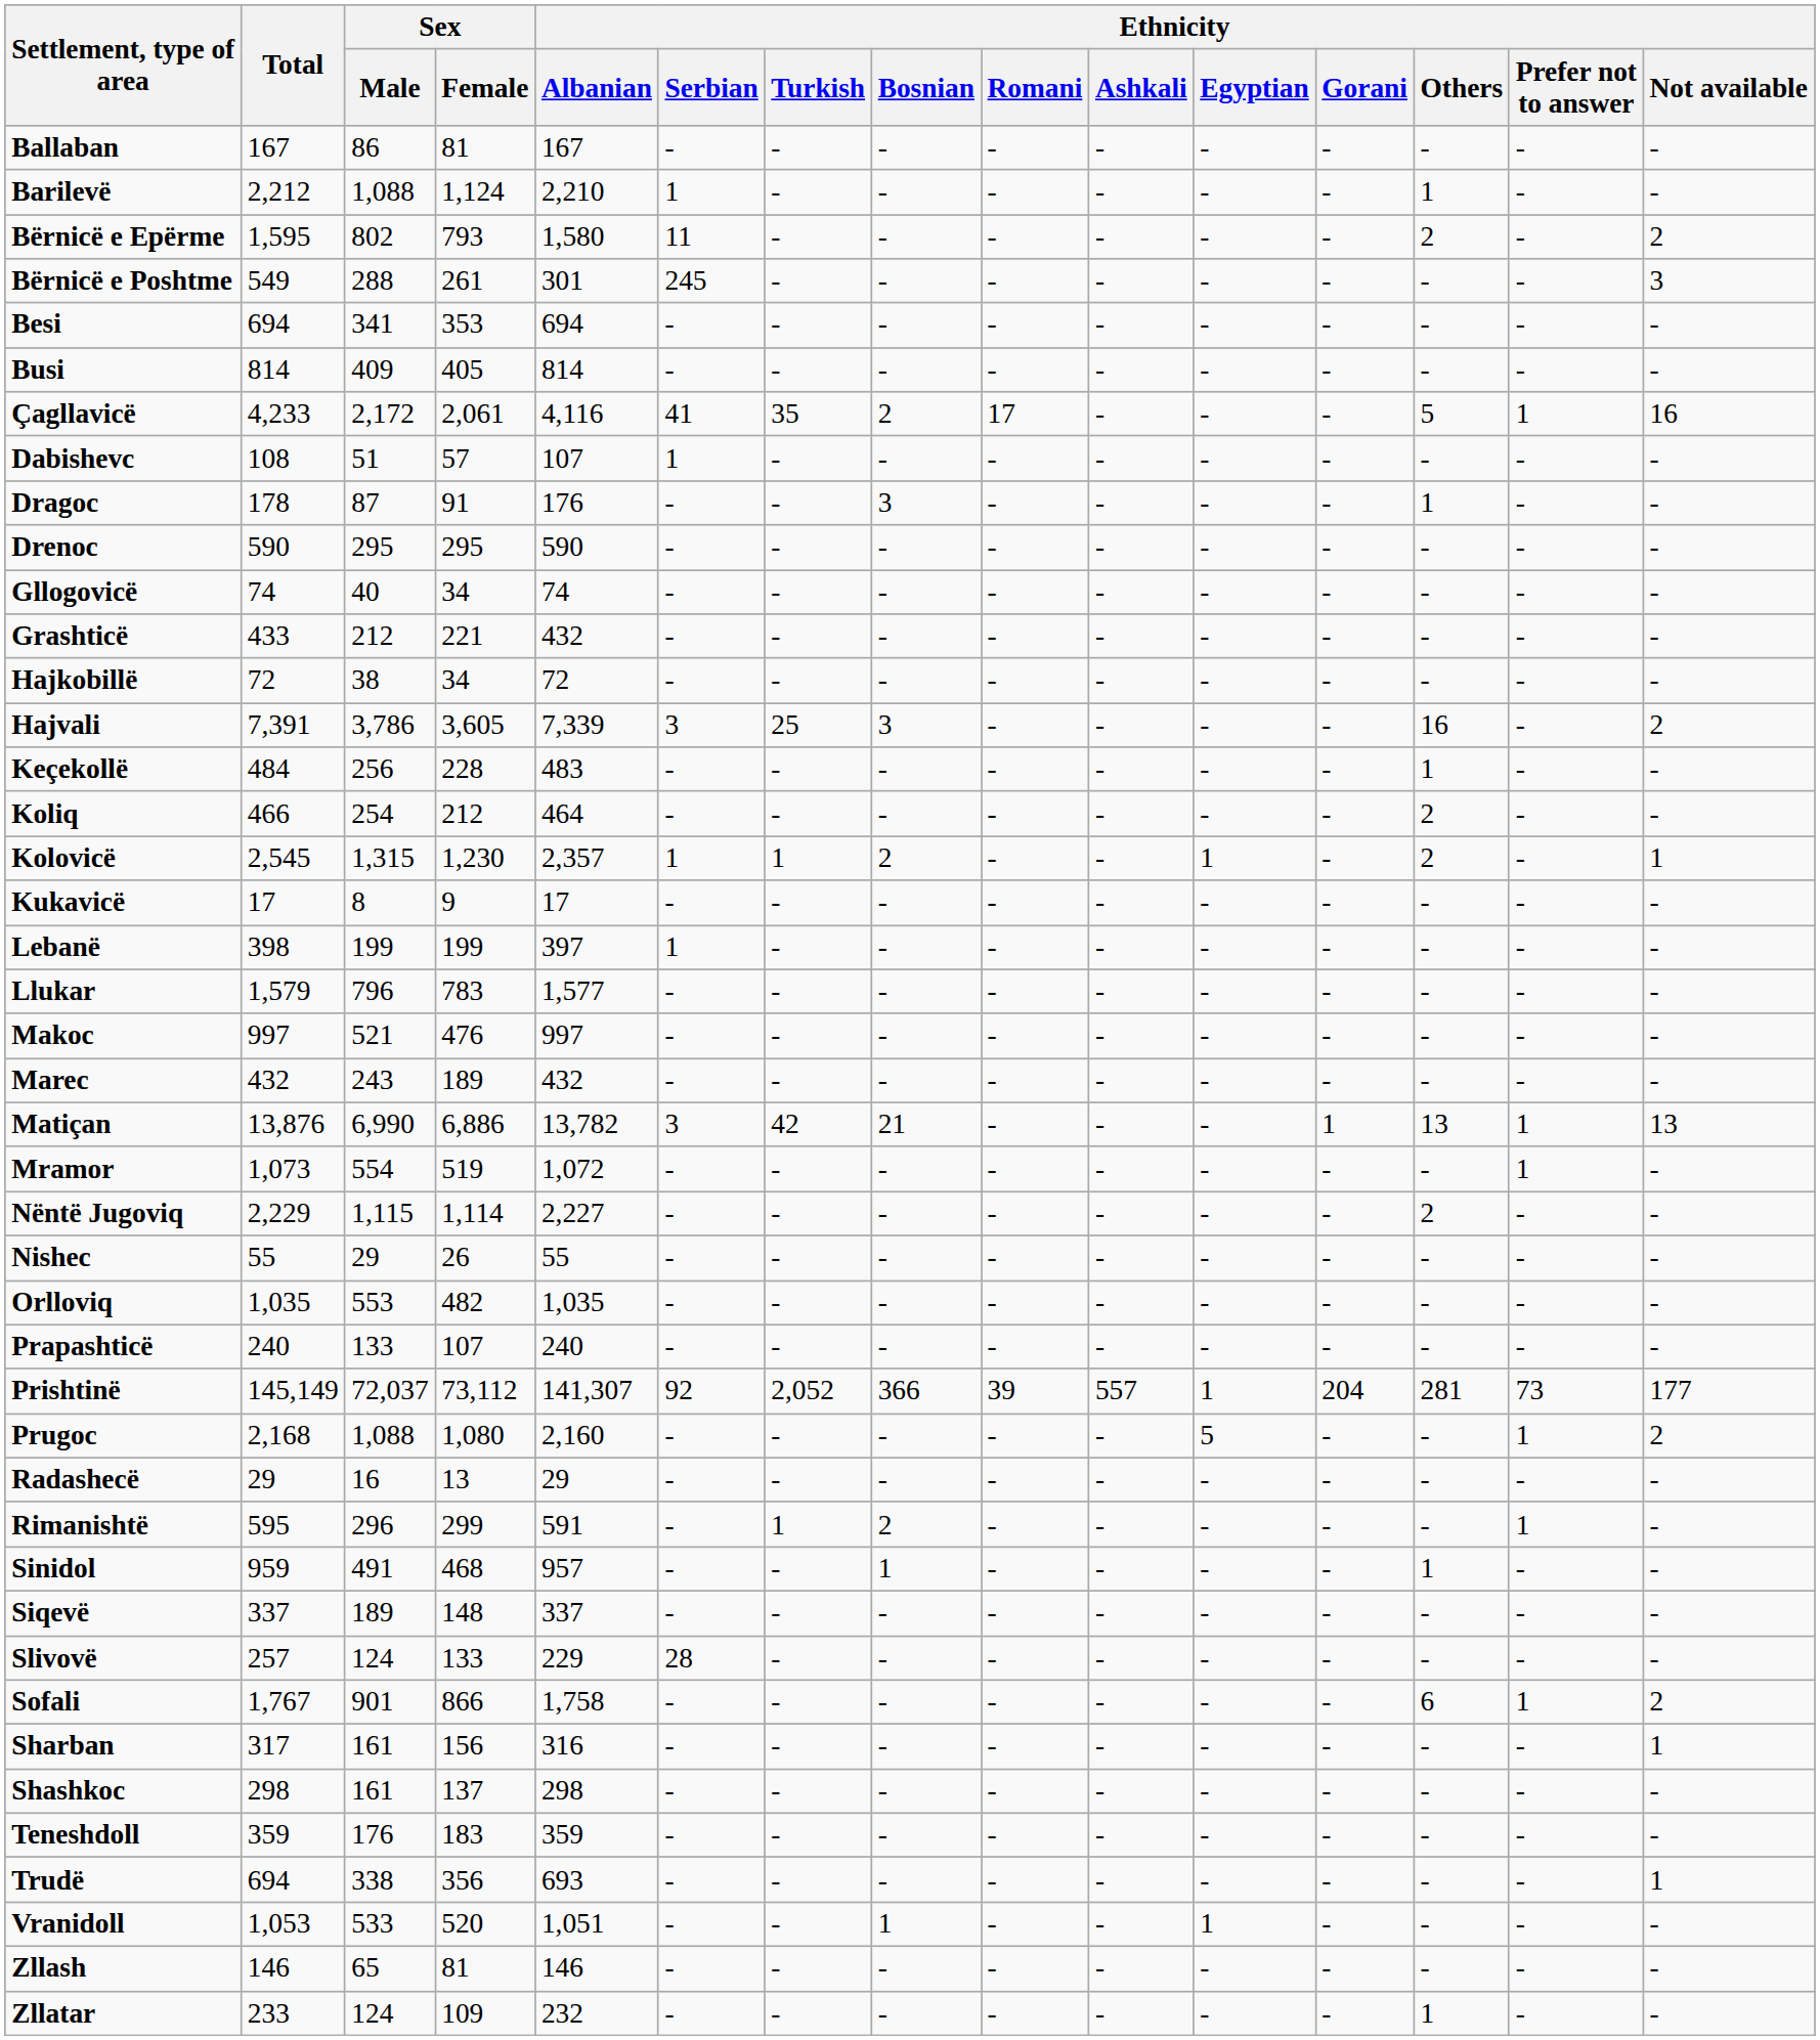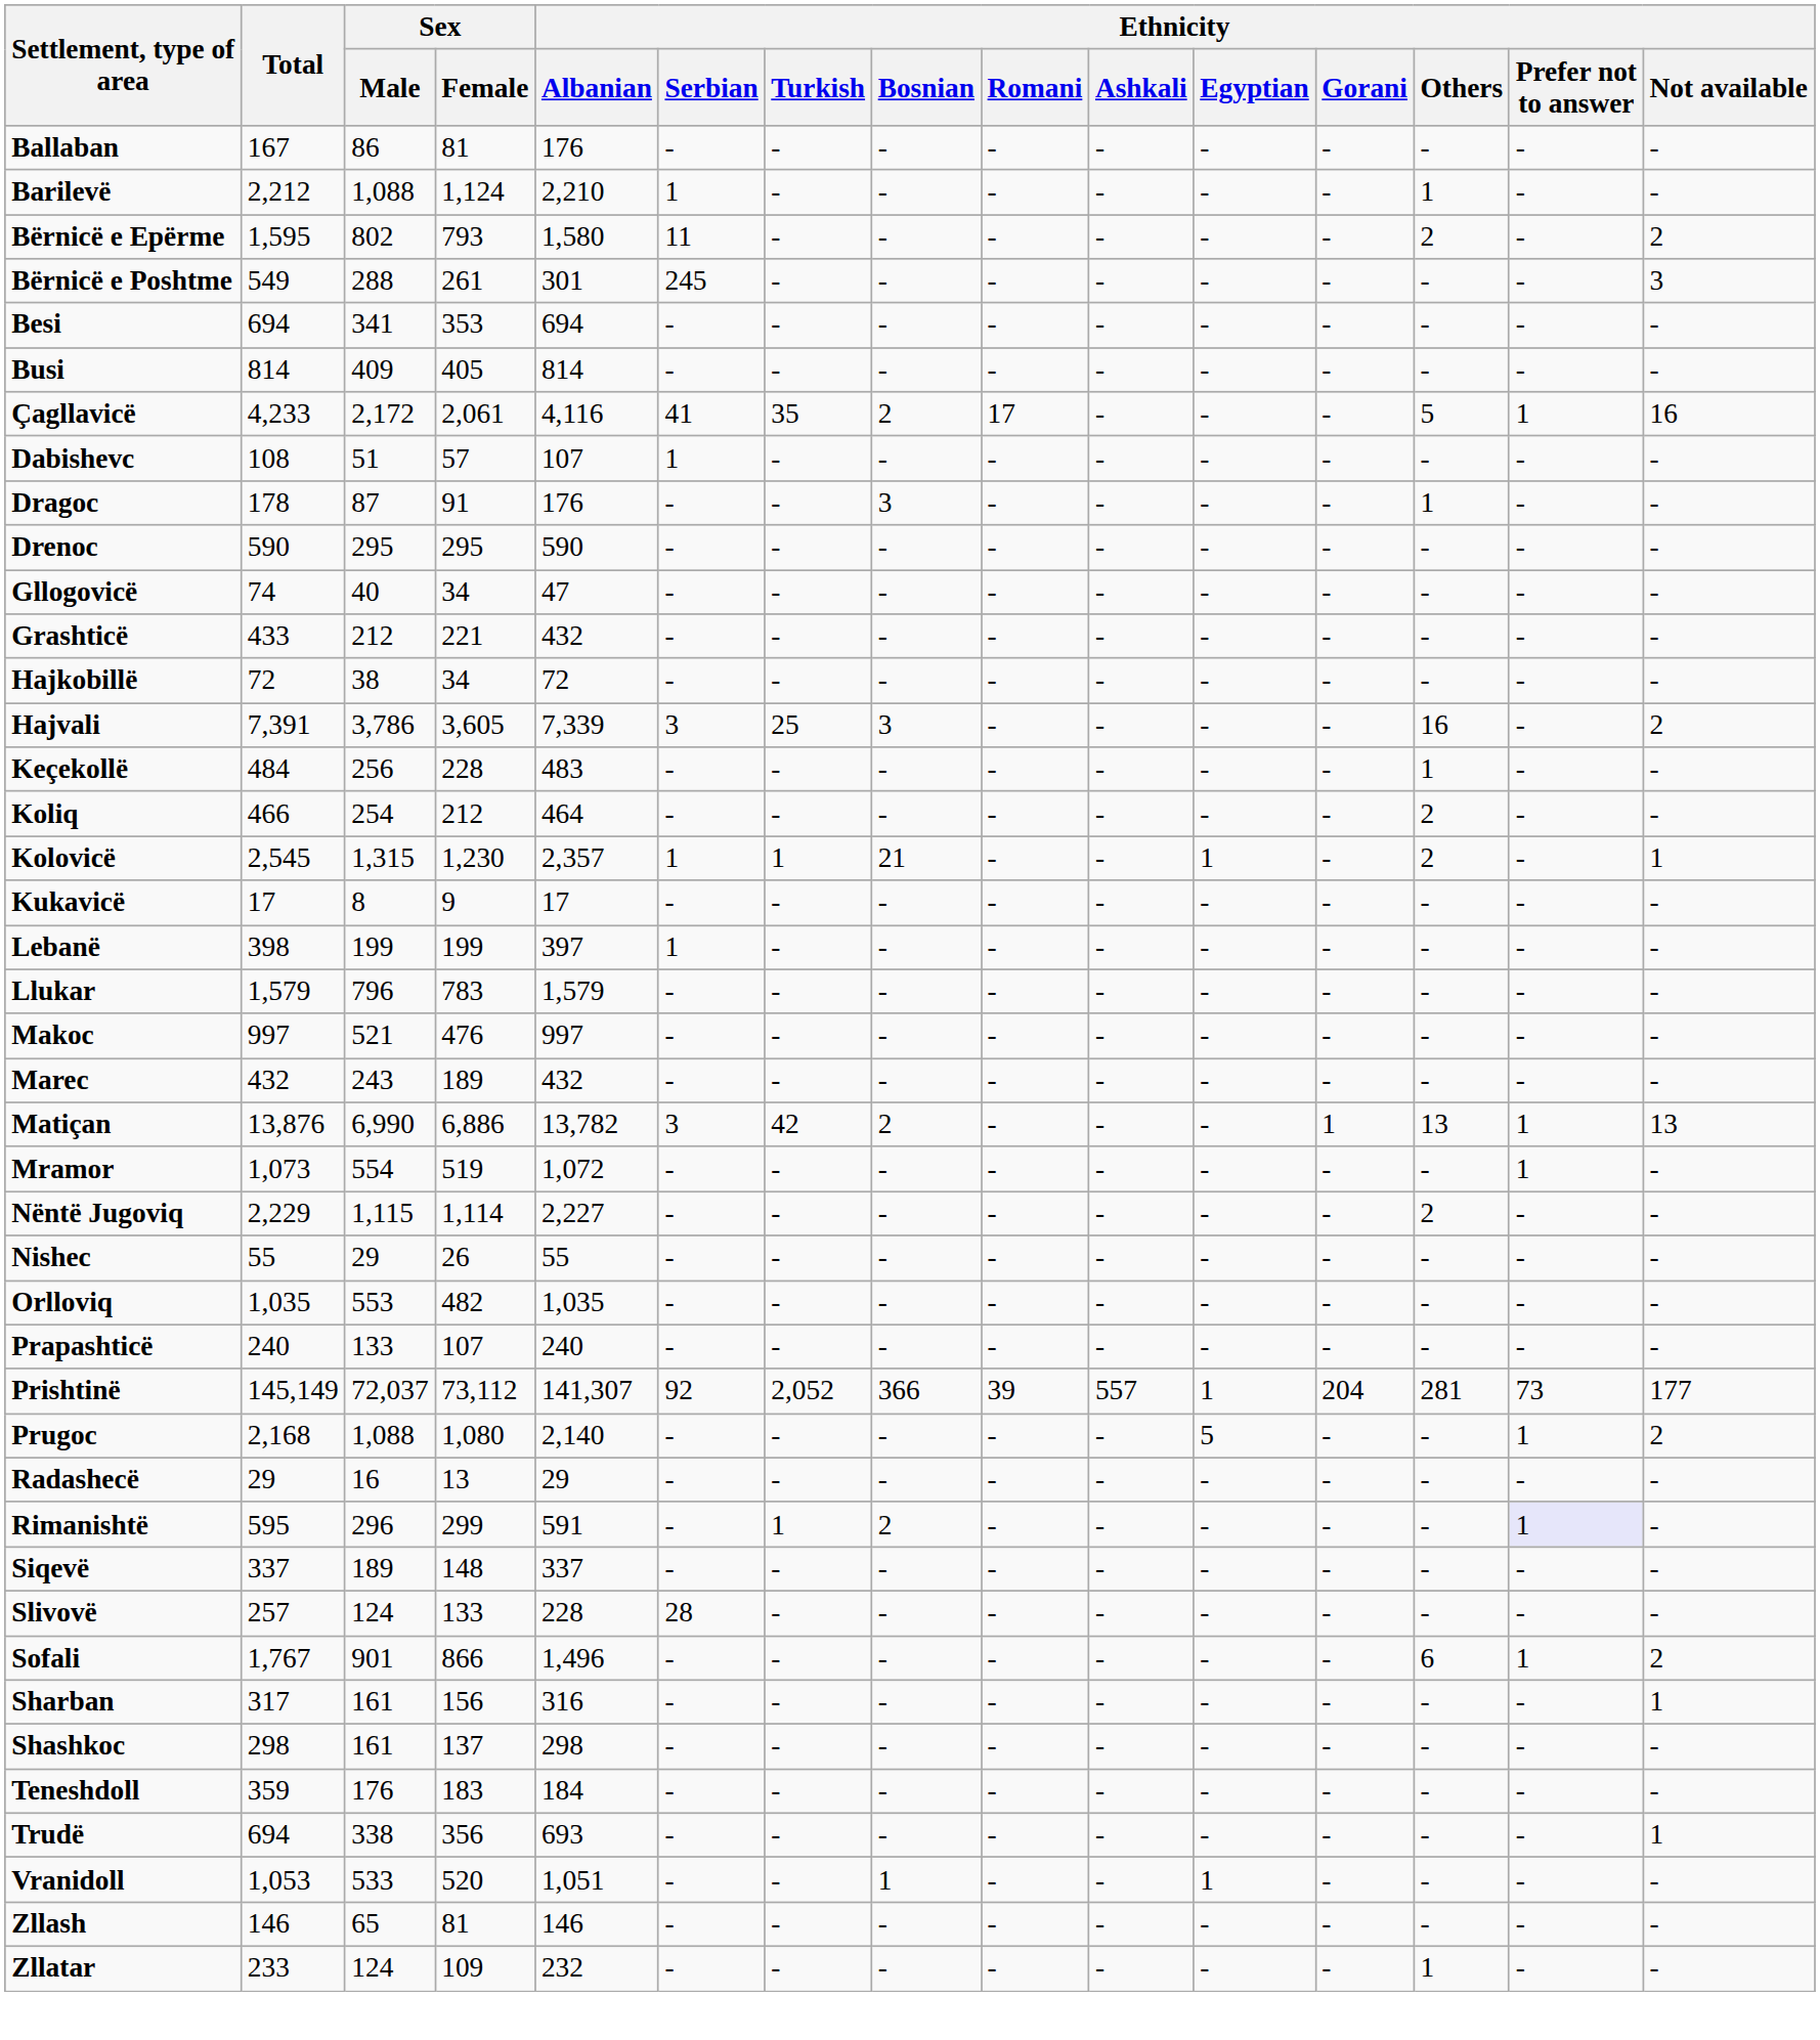Ballaban | Ethnicity / Albanian: 167 -> 176
Gllogovicë | Ethnicity / Albanian: 74 -> 47
Kolovicë | Ethnicity / Bosnian: 2 -> 21
Llukar | Ethnicity / Albanian: 1,577 -> 1,579
Matiçan | Ethnicity / Bosnian: 21 -> 2
Prugoc | Ethnicity / Albanian: 2,160 -> 2,140
Rimanishtë | Ethnicity / Prefer not to answer: no background -> lavender background
- row: Sinidol | 959 | 491 | 468 | 957 | - | - | 1 | - | - | - | - | 1 | - | -
Slivovë | Ethnicity / Albanian: 229 -> 228
Sofali | Ethnicity / Albanian: 1,758 -> 1,496
Teneshdoll | Ethnicity / Albanian: 359 -> 184
